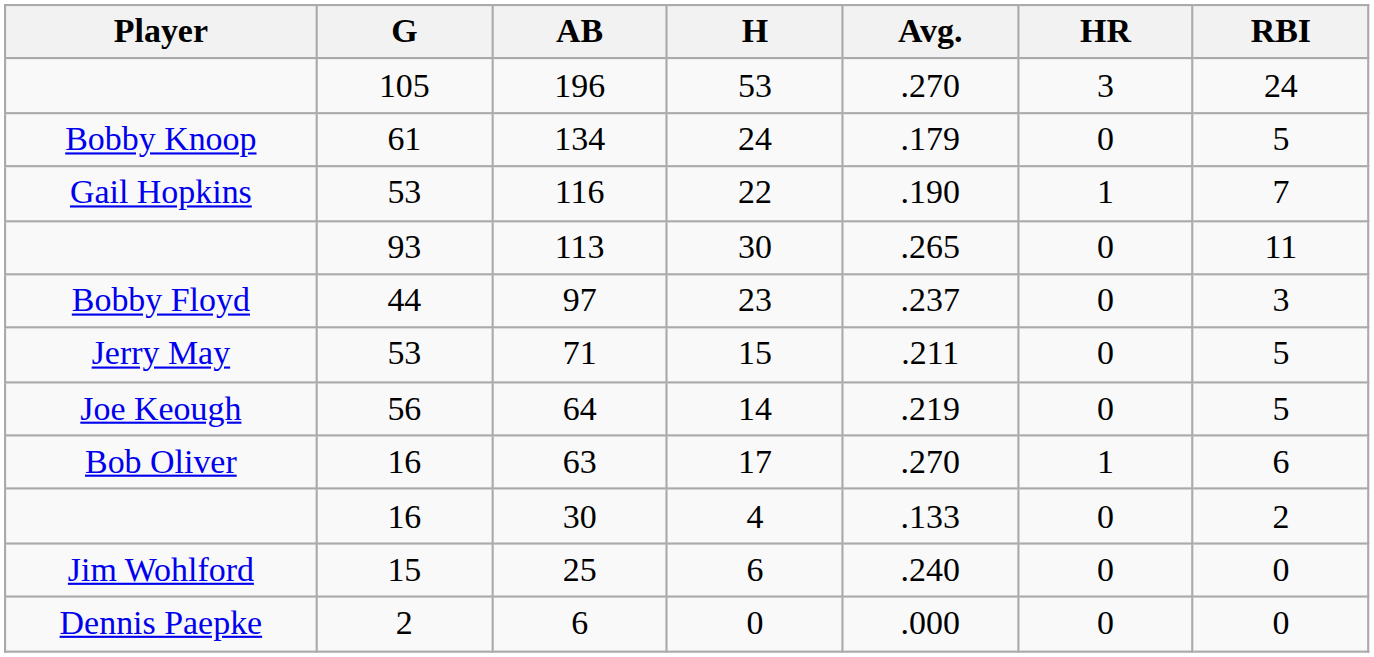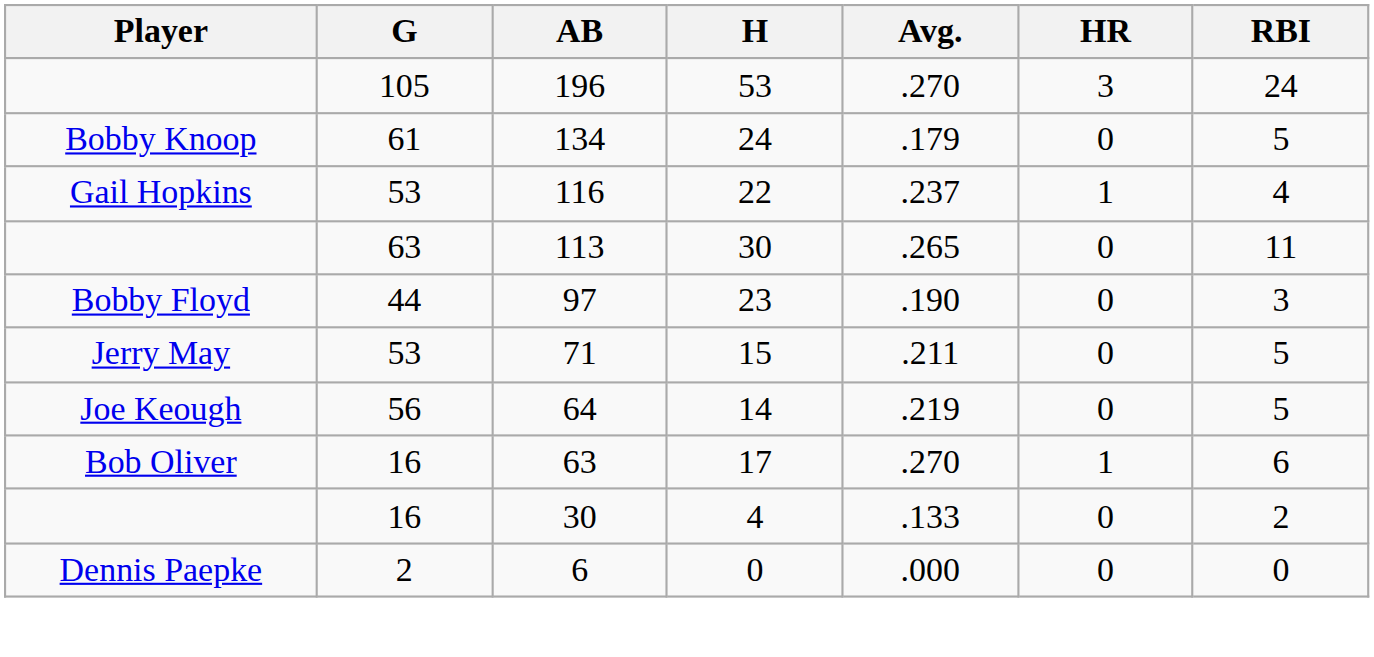116 | Avg.: .190 -> .237
116 | RBI: 7 -> 4
113 | G: 93 -> 63
97 | Avg.: .237 -> .190
- row: Jim Wohlford | 15 | 25 | 6 | .240 | 0 | 0
